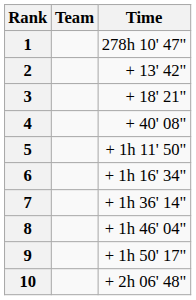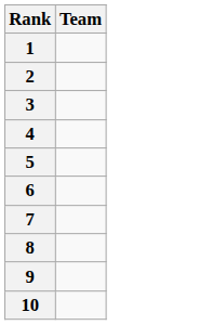- column: Time | 278h 10' 47" | + 13' 42" | + 18' 21" | + 40' 08" | + 1h 11' 50" | + 1h 16' 34" | + 1h 36' 14" | + 1h 46' 04" | + 1h 50' 17" | + 2h 06' 48"
